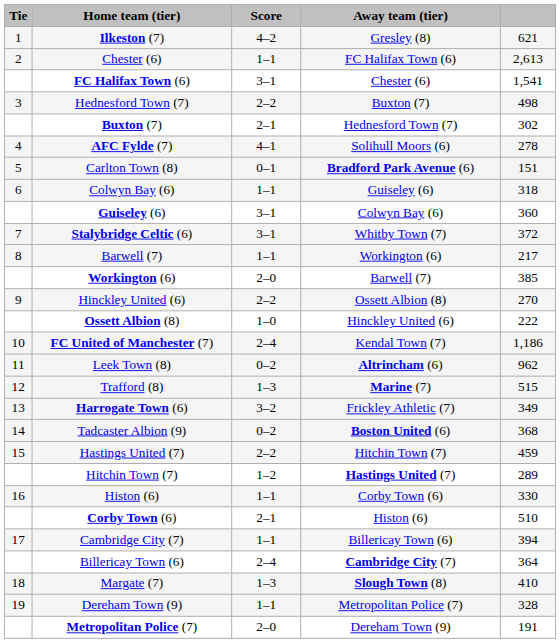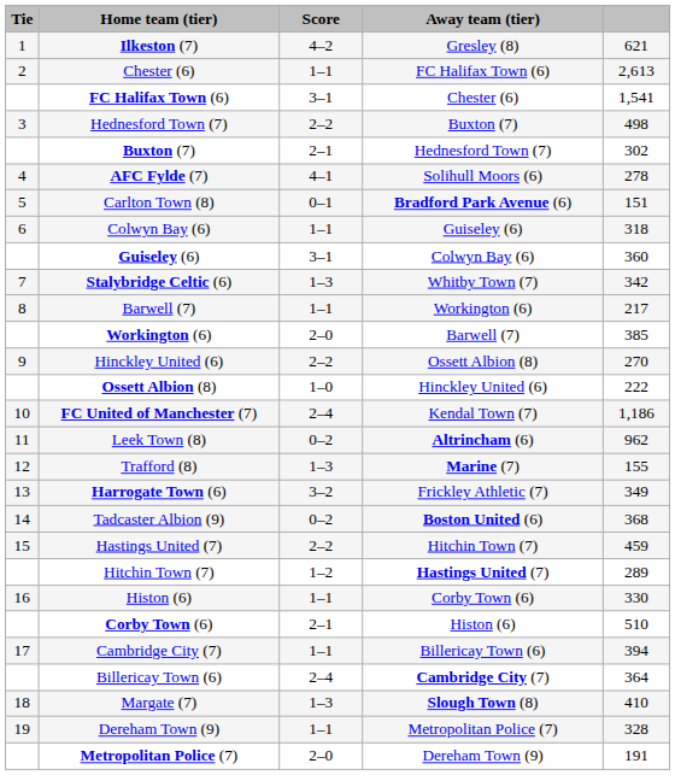Stalybridge Celtic (6) | Score: 3–1 -> 1–3
Stalybridge Celtic (6) | column 5: 372 -> 342
Trafford (8) | column 5: 515 -> 155
